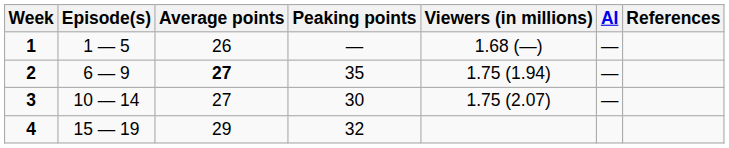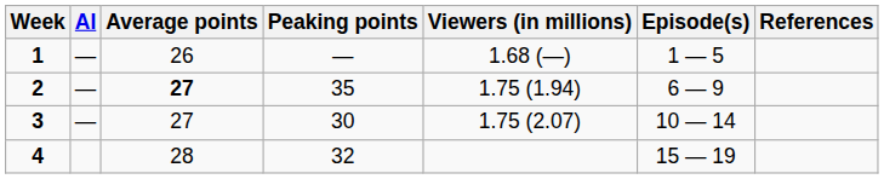columns swapped: Episode(s) <-> AI
4 | Average points: 29 -> 28
